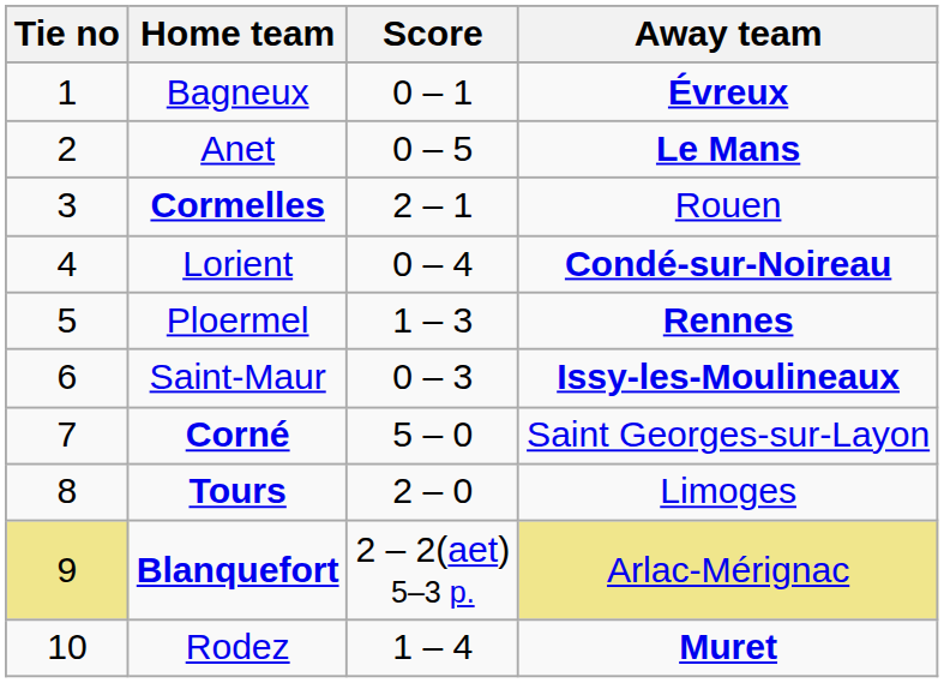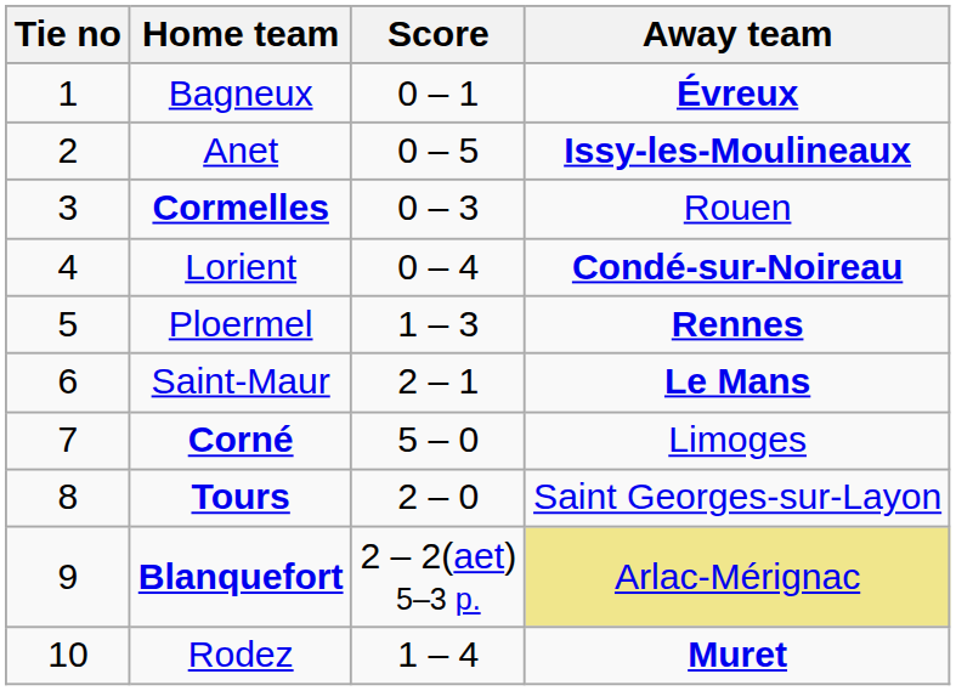Anet | Away team: Le Mans -> Issy-les-Moulineaux
Cormelles | Score: 2 – 1 -> 0 – 3
Saint-Maur | Score: 0 – 3 -> 2 – 1
Saint-Maur | Away team: Issy-les-Moulineaux -> Le Mans
Corné | Away team: Saint Georges-sur-Layon -> Limoges
Tours | Away team: Limoges -> Saint Georges-sur-Layon
Blanquefort | Tie no: khaki background -> no background
